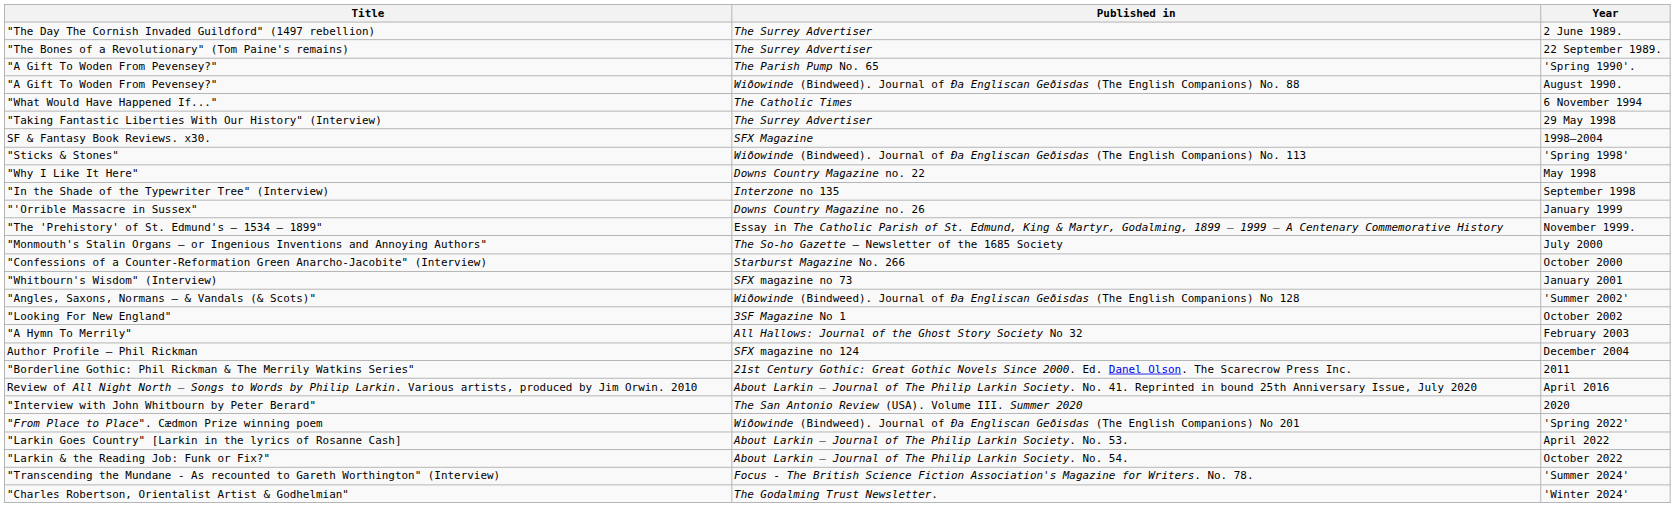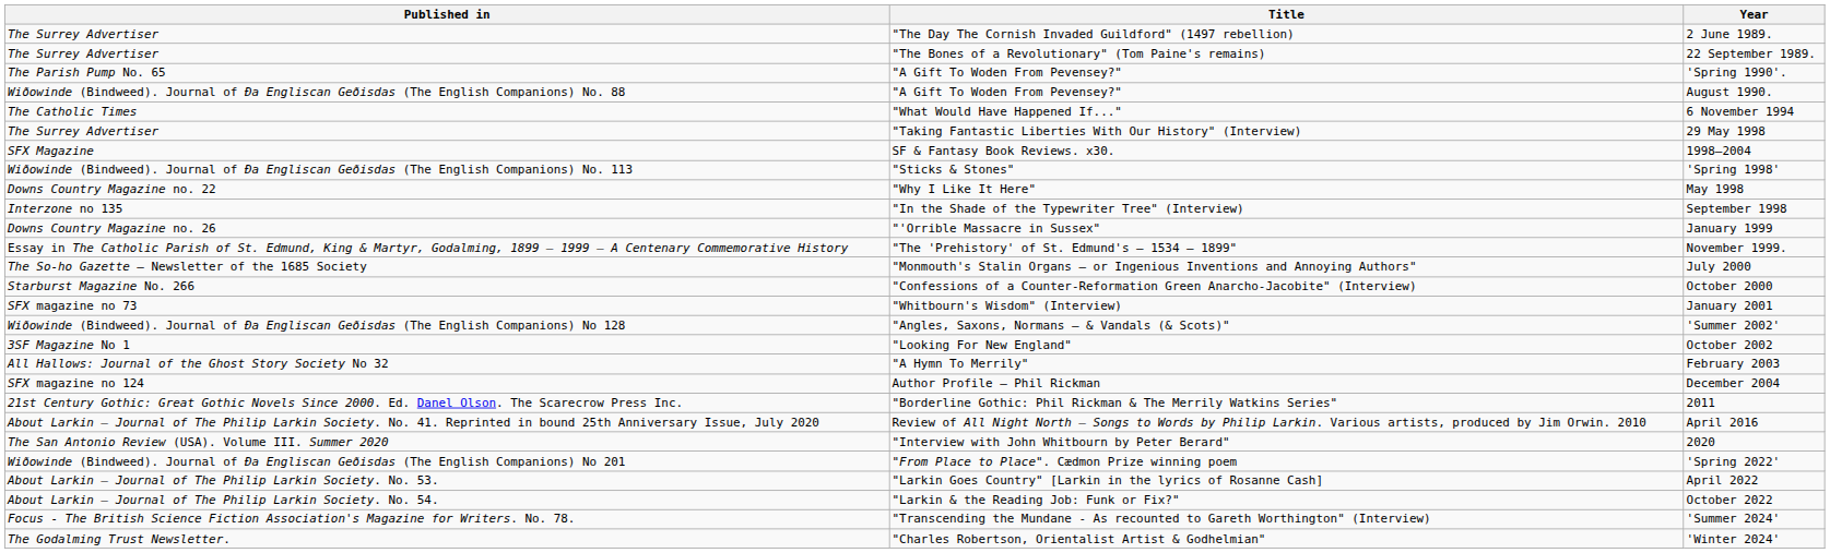columns swapped: Title <-> Published in
